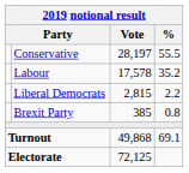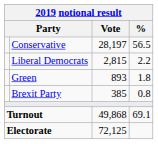Conservative | %: 55.5 -> 56.5
- row: Labour | 17,578 | 35.2
+ row: Green | 893 | 1.8
